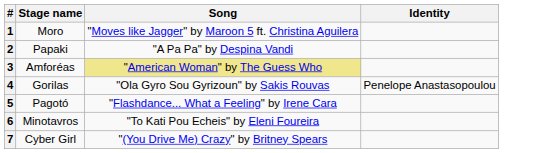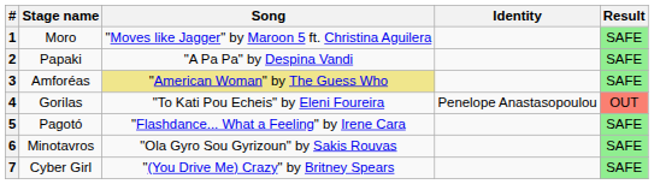+ column: Result | SAFE | SAFE | SAFE | OUT | SAFE | SAFE | SAFE
4 | Song: "Ola Gyro Sou Gyrizoun" by Sakis Rouvas -> "To Kati Pou Echeis" by Eleni Foureira
6 | Song: "To Kati Pou Echeis" by Eleni Foureira -> "Ola Gyro Sou Gyrizoun" by Sakis Rouvas
